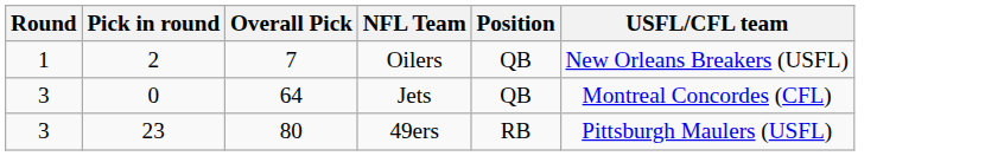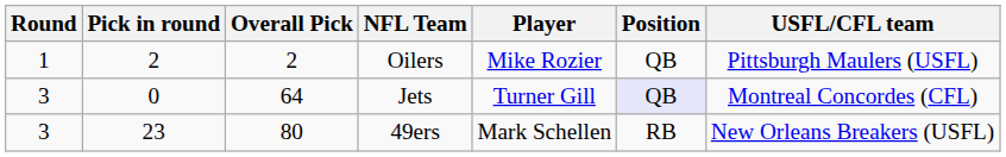+ column: Player | Mike Rozier | Turner Gill | Mark Schellen
Oilers | Overall Pick: 7 -> 2
Oilers | USFL/CFL team: New Orleans Breakers (USFL) -> Pittsburgh Maulers (USFL)
Jets | Position: no background -> lavender background
49ers | USFL/CFL team: Pittsburgh Maulers (USFL) -> New Orleans Breakers (USFL)
